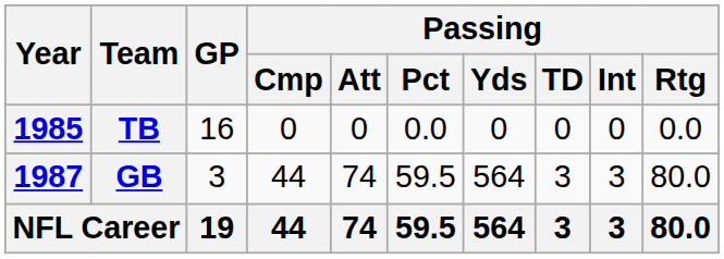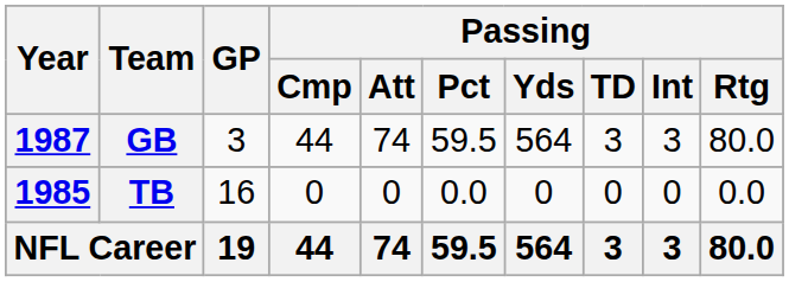rows swapped: TB <-> GB
